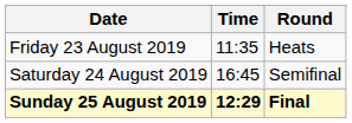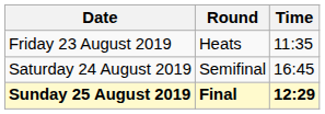columns swapped: Time <-> Round
